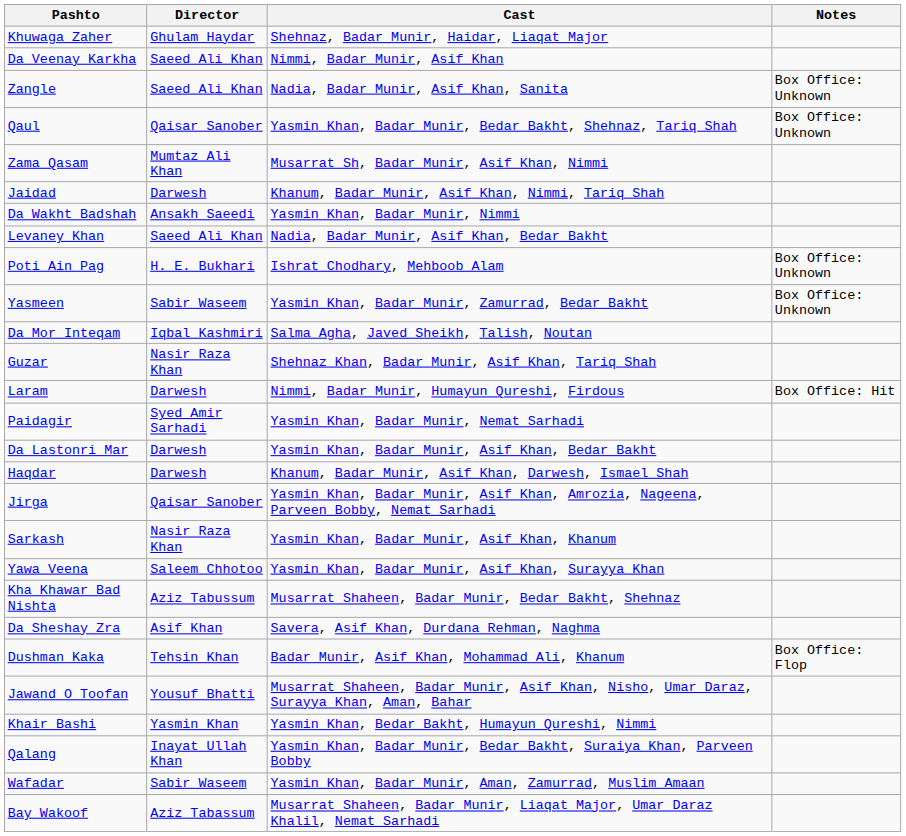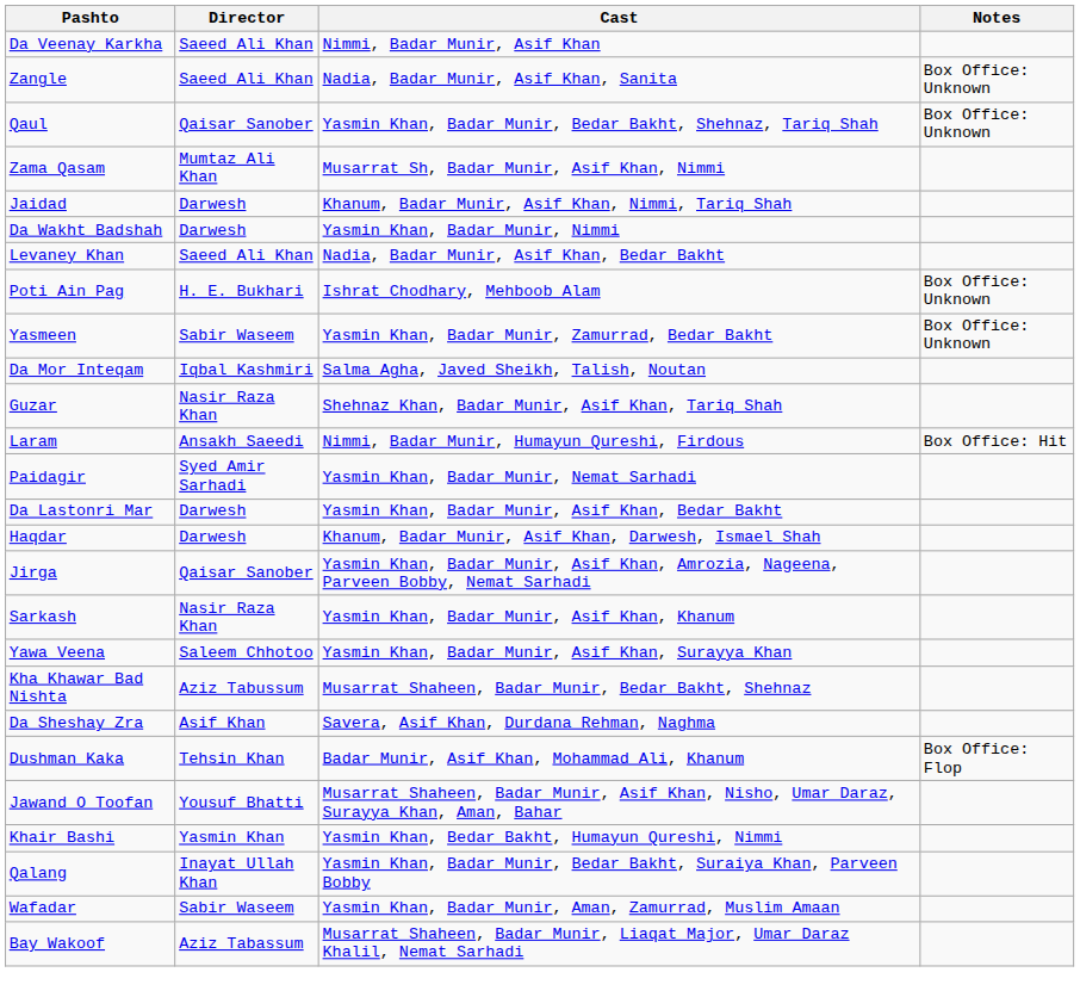- row: Khuwaga Zaher | Ghulam Haydar | Shehnaz, Badar Munir, Haidar, Liaqat Major
Da Wakht Badshah | Director: Ansakh Saeedi -> Darwesh
Laram | Director: Darwesh -> Ansakh Saeedi
